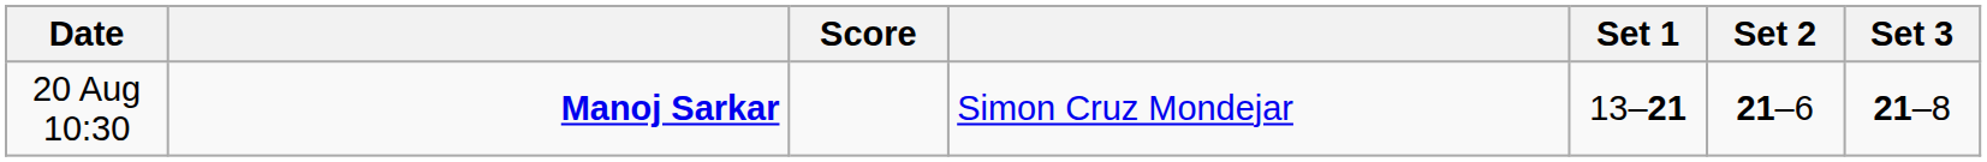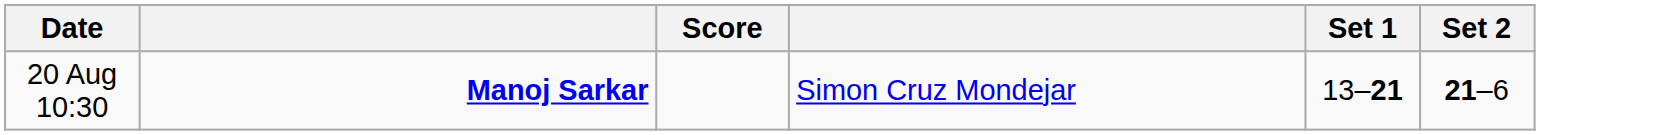- column: Set 3 | 21–8
